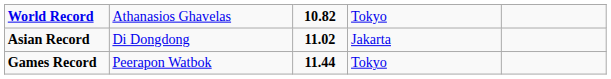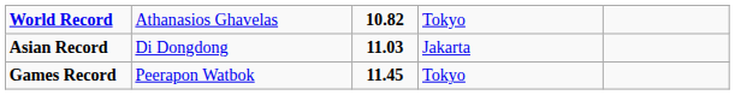Asian Record | column 3: 11.02 -> 11.03
Games Record | column 3: 11.44 -> 11.45
